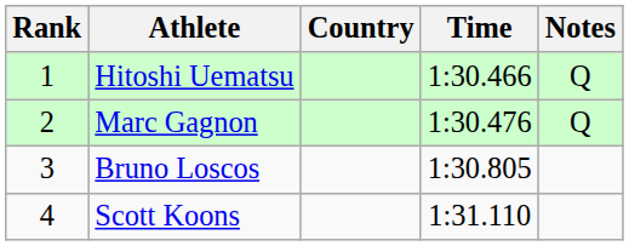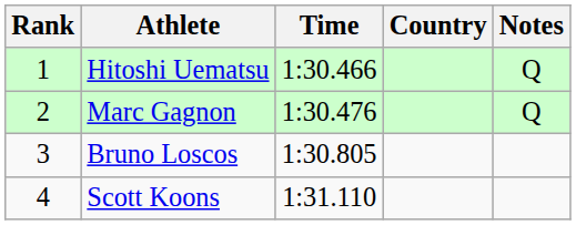columns swapped: Country <-> Time
